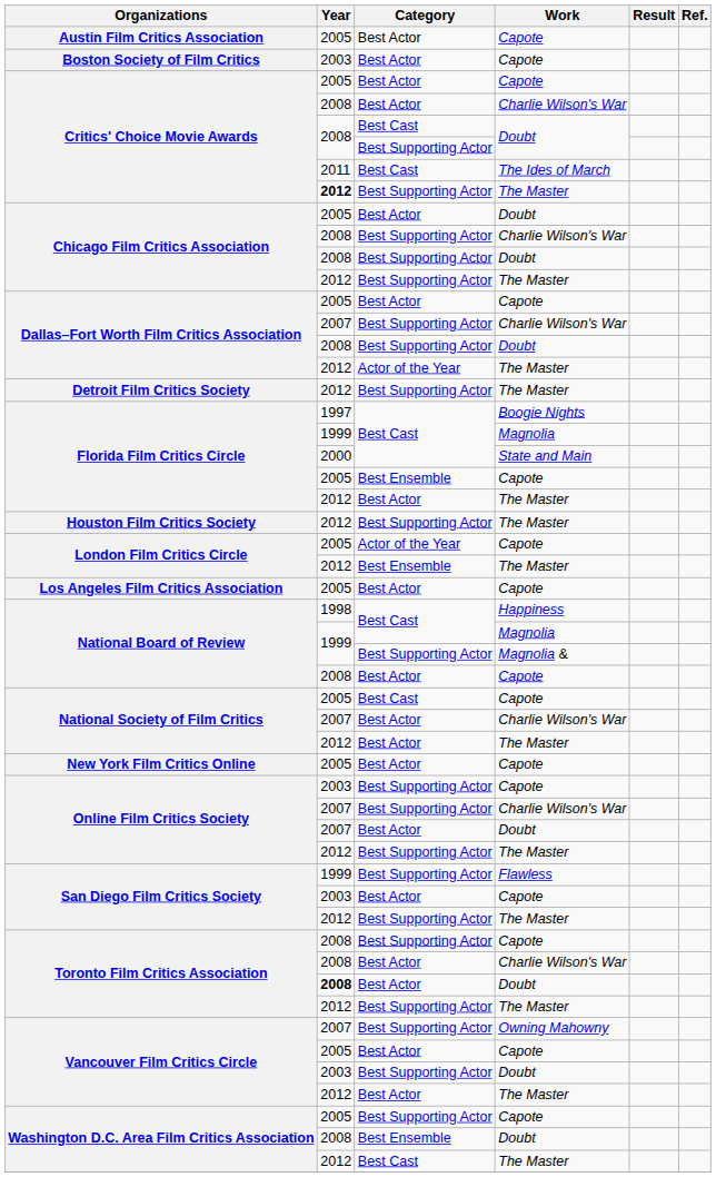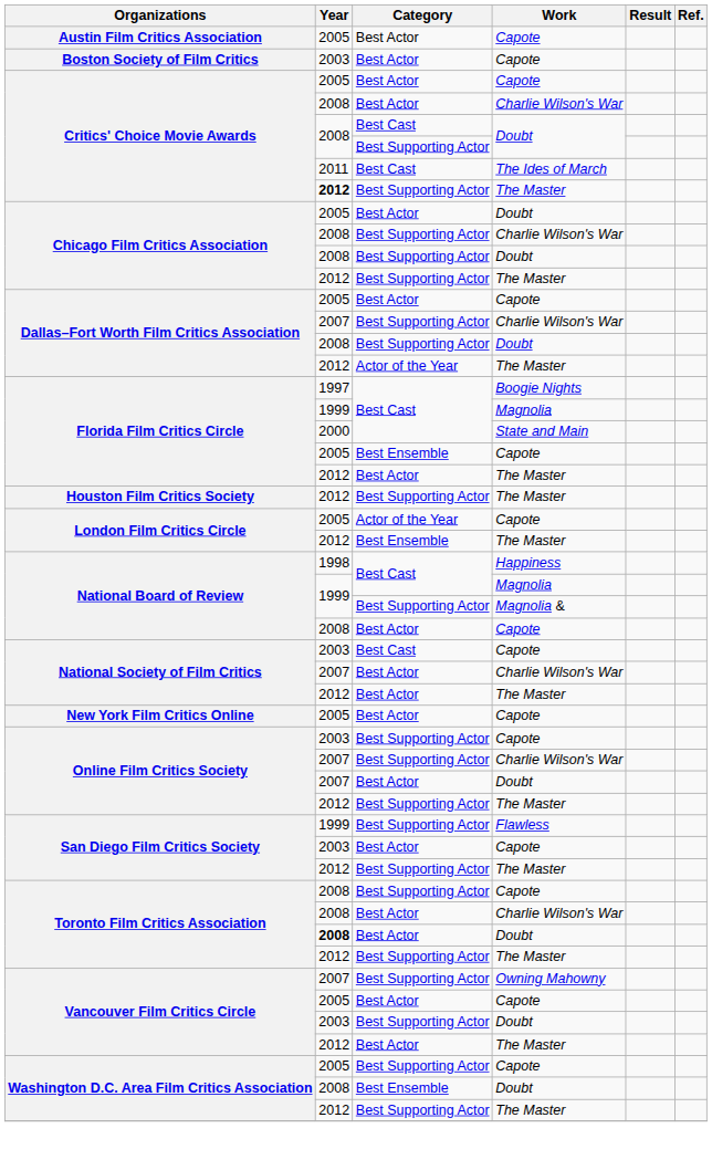- row: Detroit Film Critics Society | 2012 | Best Supporting Actor | The Master
- row: Los Angeles Film Critics Association | 2005 | Best Actor | Capote
National Society of Film Critics / Capote | Year: 2005 -> 2003
Washington D.C. Area Film Critics Association / The Master | Category: Best Cast -> Best Supporting Actor
